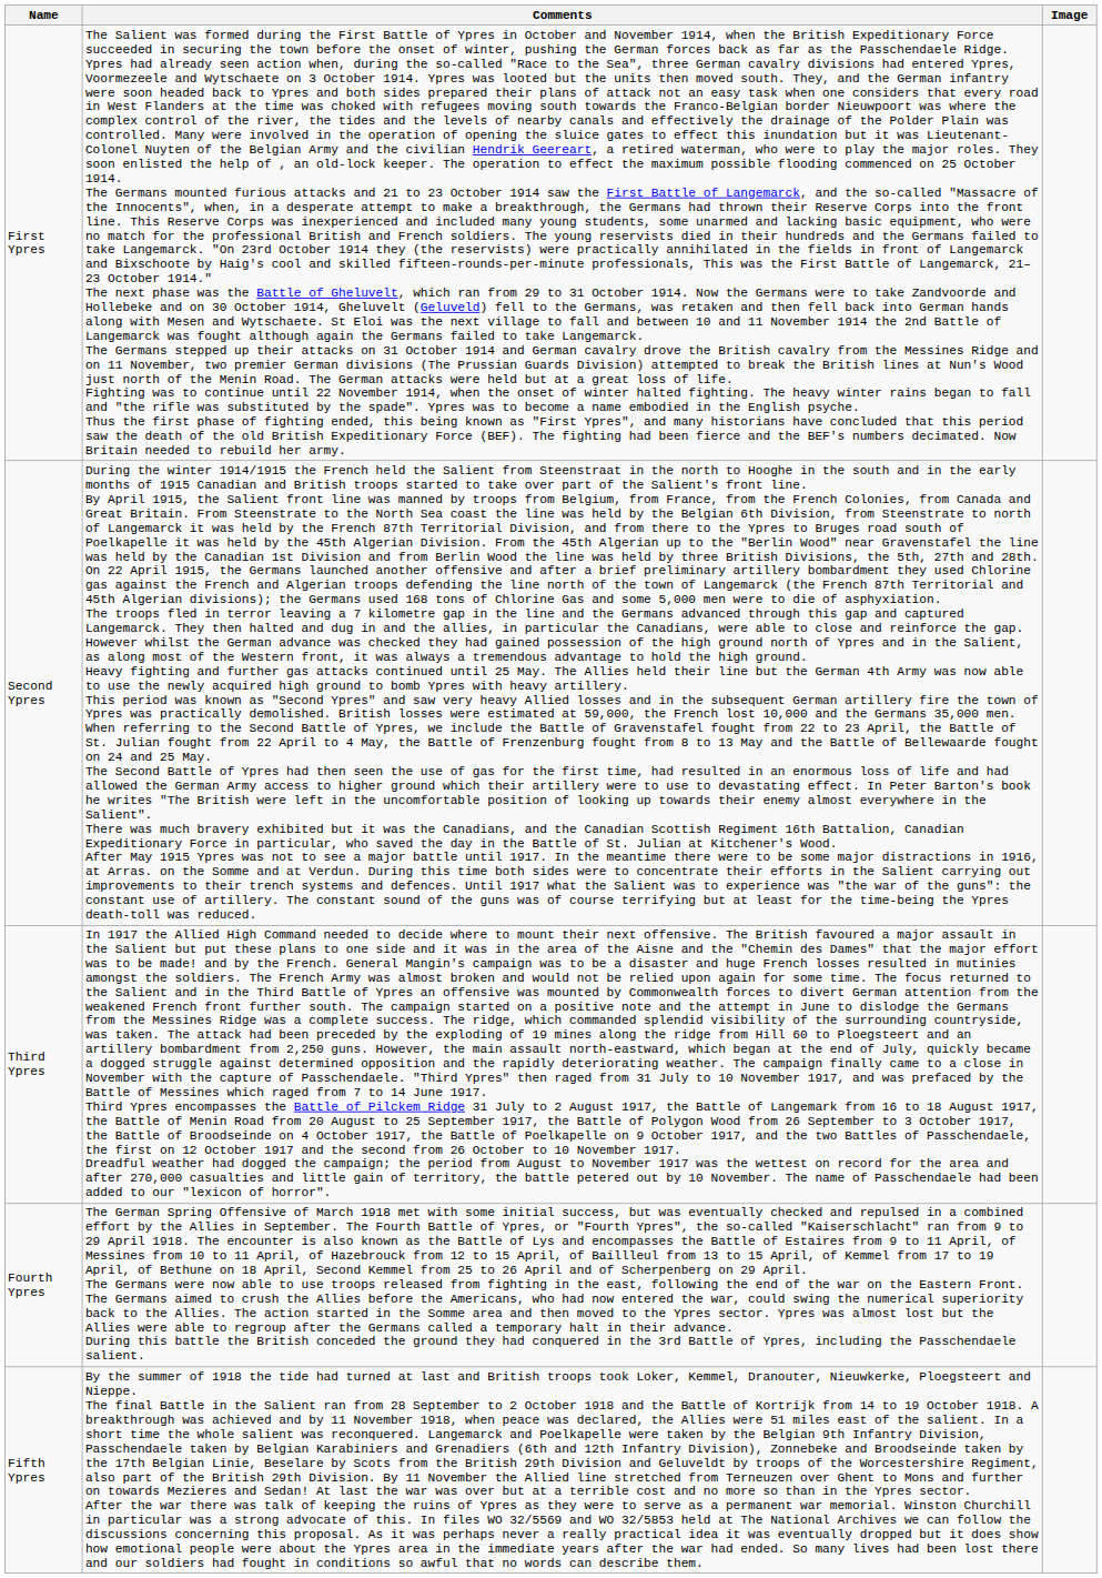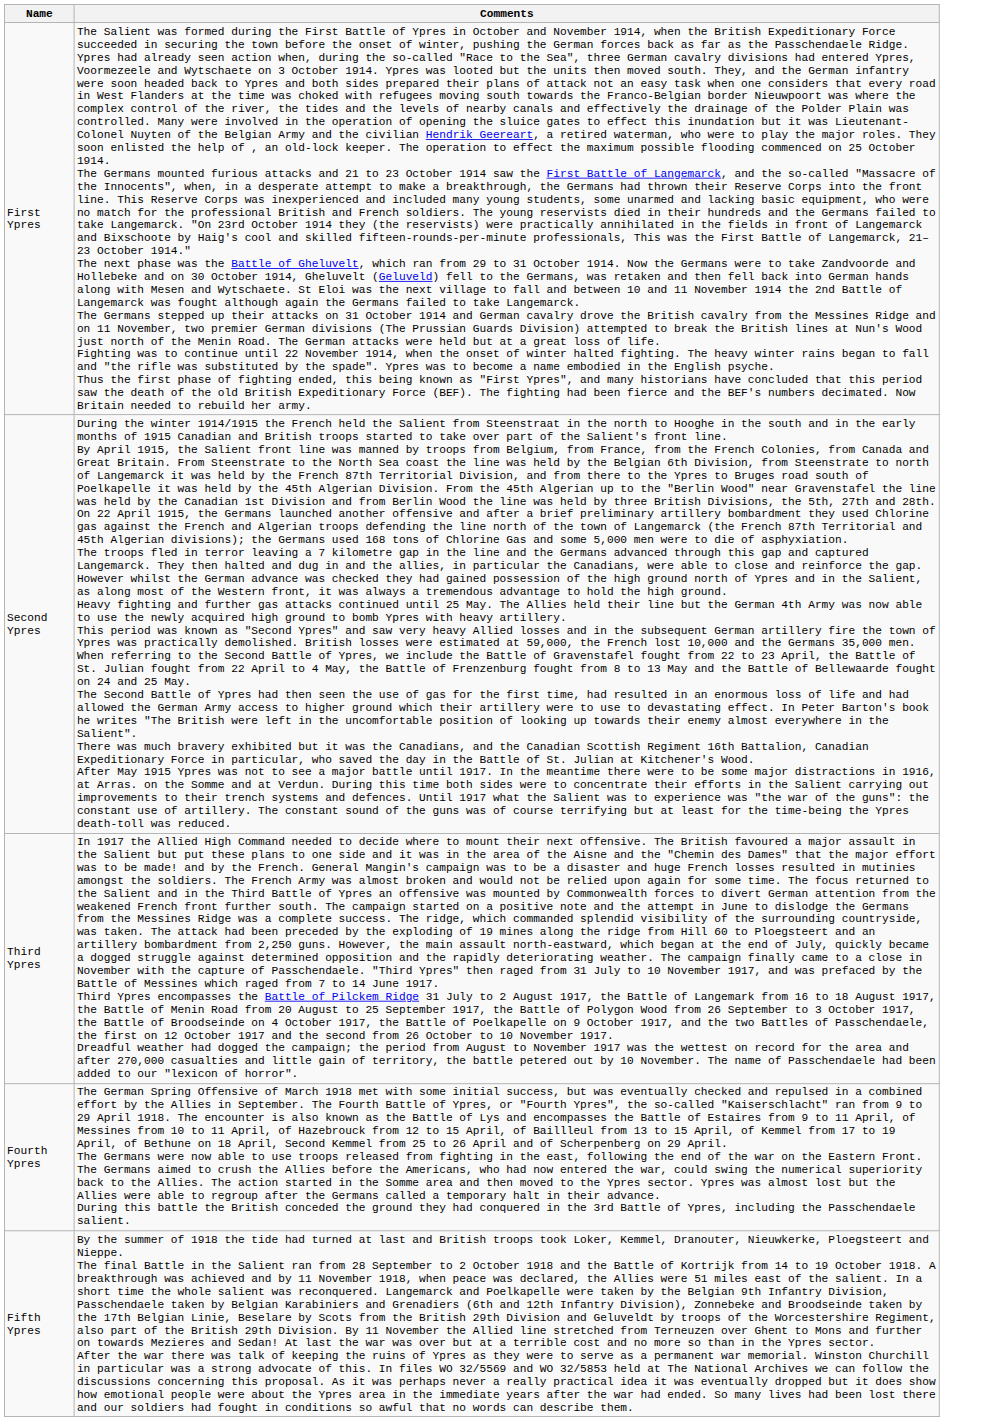- column: Image
